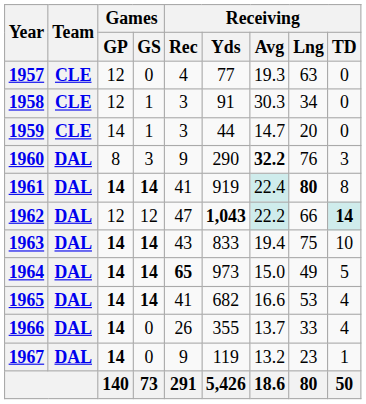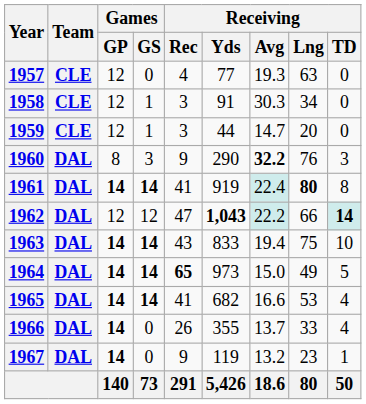1959 | Games / GP: 14 -> 12
